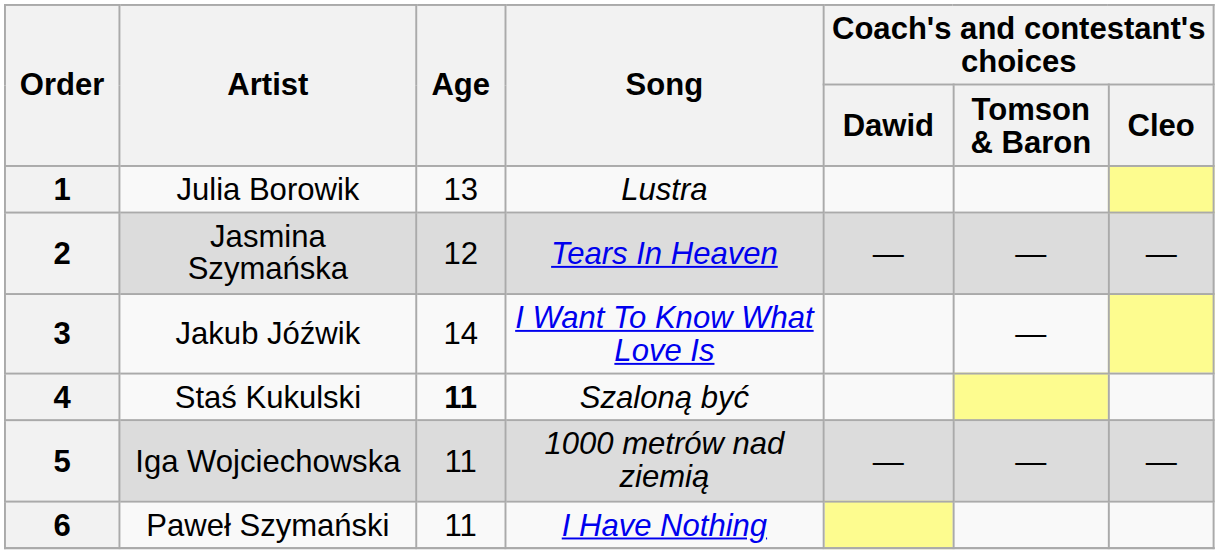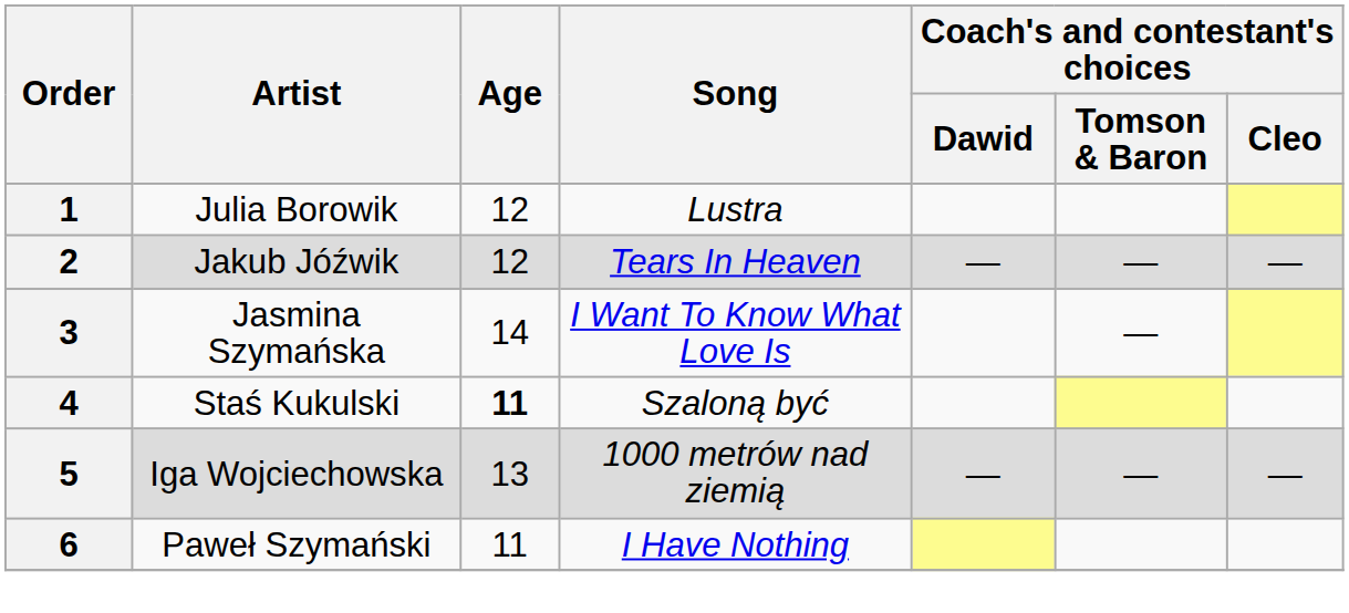1 | Age: 13 -> 12
2 | Artist: Jasmina Szymańska -> Jakub Jóźwik
3 | Artist: Jakub Jóźwik -> Jasmina Szymańska
5 | Age: 11 -> 13
